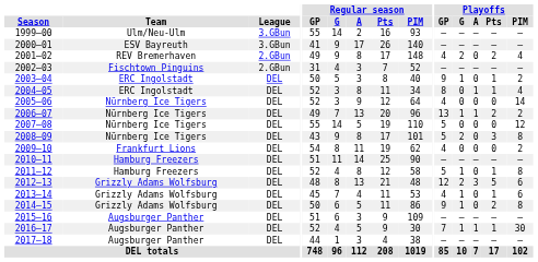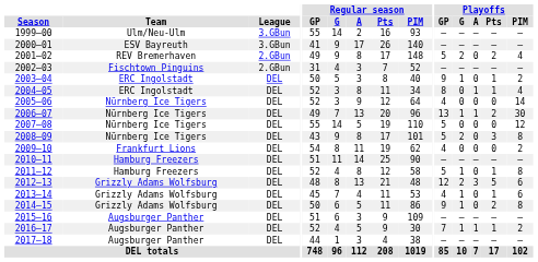2001–02 | Playoffs / GP: 4 -> 5
2006–07 | Playoffs / PIM: 2 -> 30
2016–17 | Playoffs / PIM: 30 -> 2
